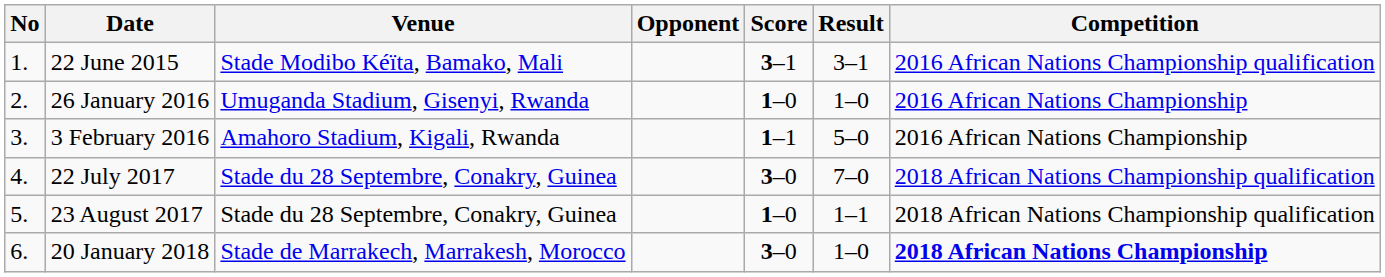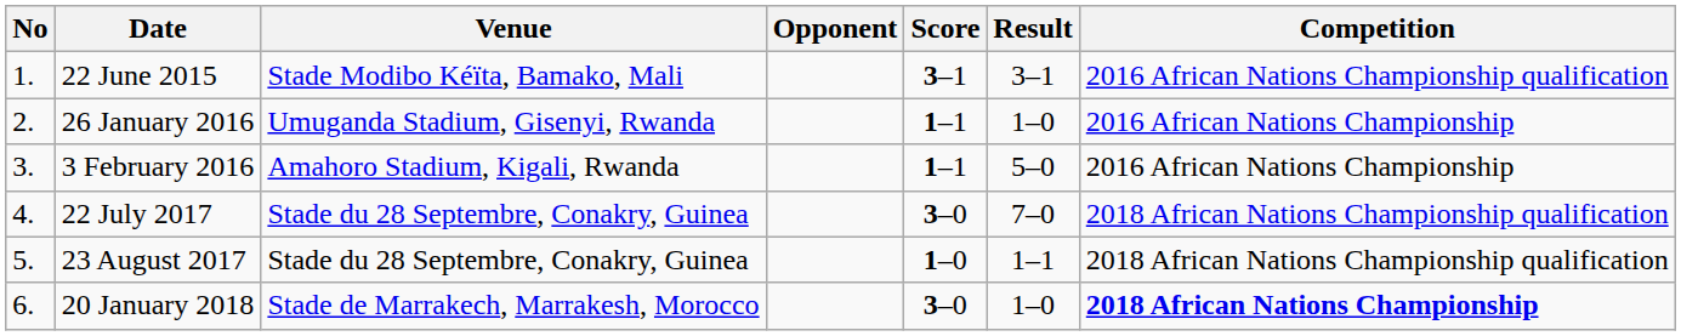26 January 2016 | Score: 1–0 -> 1–1
